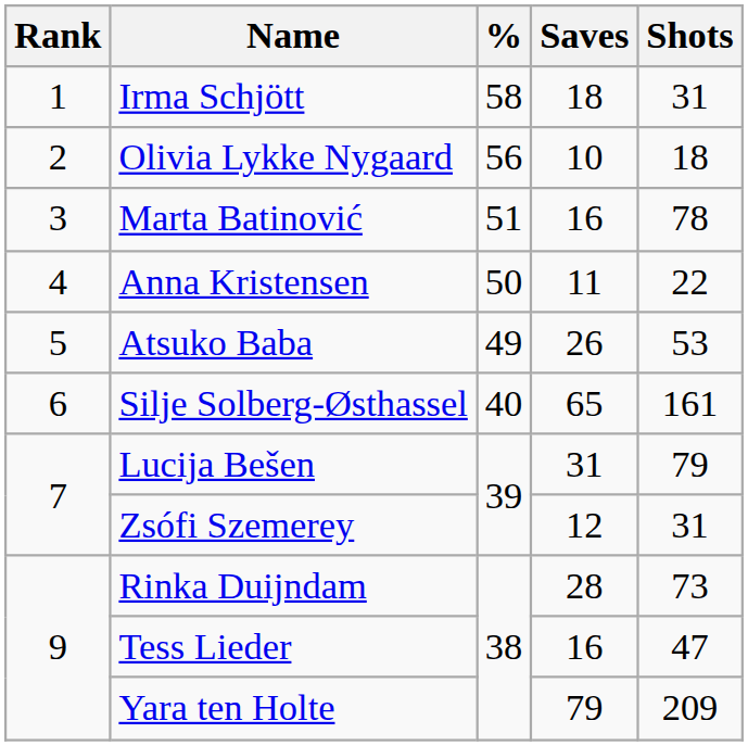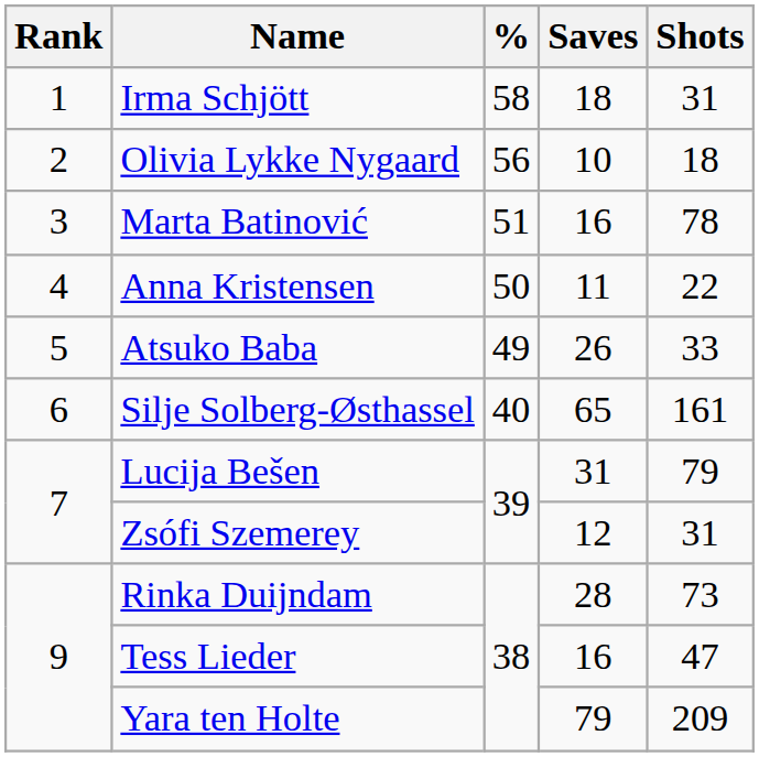Atsuko Baba | Shots: 53 -> 33
